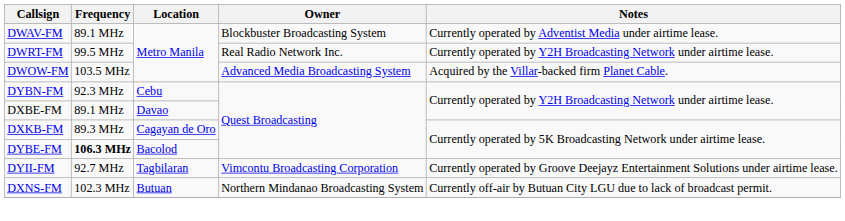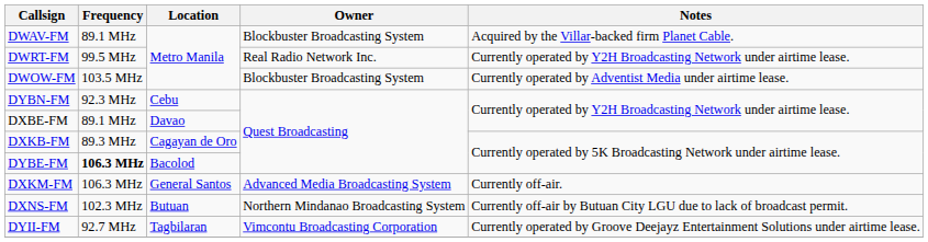DWAV-FM | Notes: Currently operated by Adventist Media under airtime lease. -> Acquired by the Villar-backed firm Planet Cable.
DWOW-FM | Owner: Advanced Media Broadcasting System -> Blockbuster Broadcasting System
DWOW-FM | Notes: Acquired by the Villar-backed firm Planet Cable. -> Currently operated by Adventist Media under airtime lease.
+ row: DXKM-FM | 106.3 MHz | General Santos | Advanced Media Broadcasting System | Currently off-air.
rows swapped: DXNS-FM <-> DYII-FM
